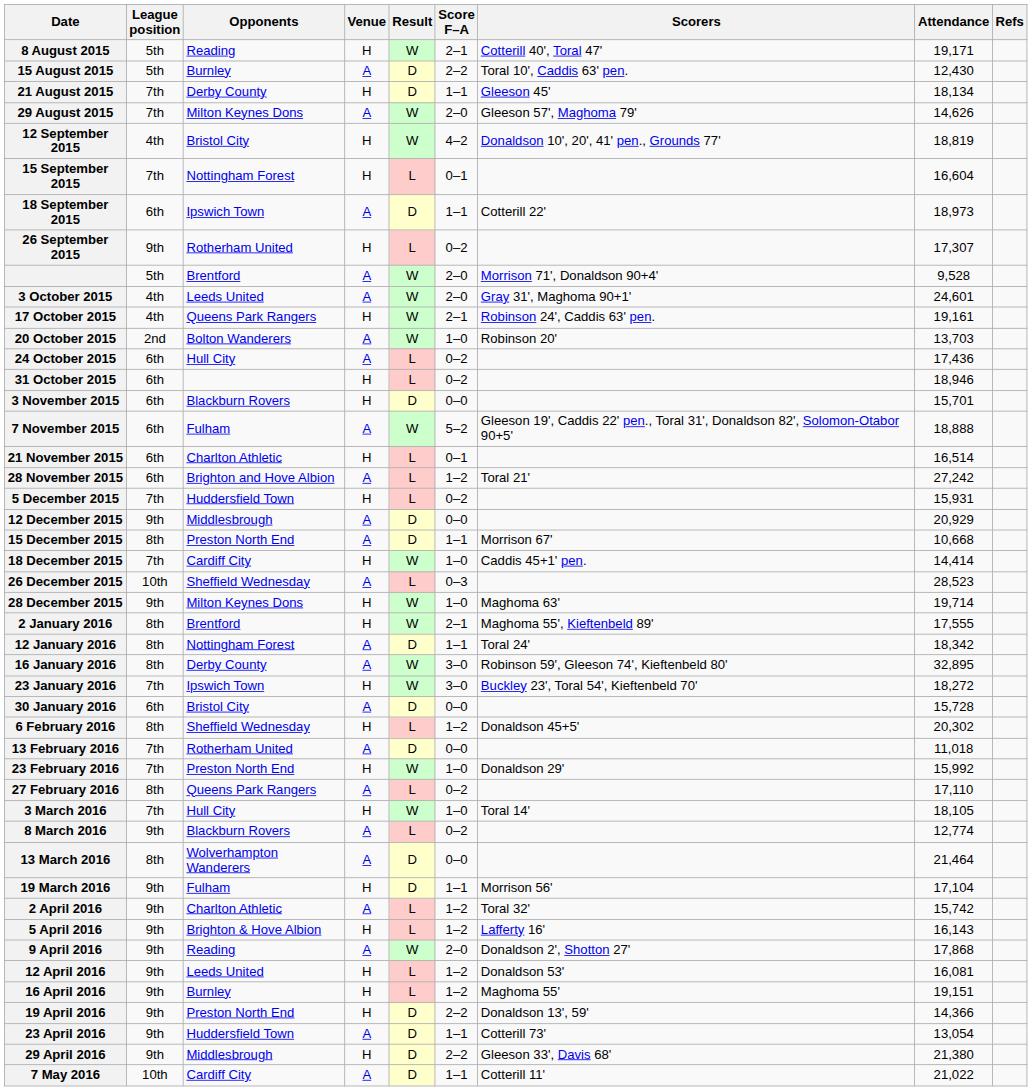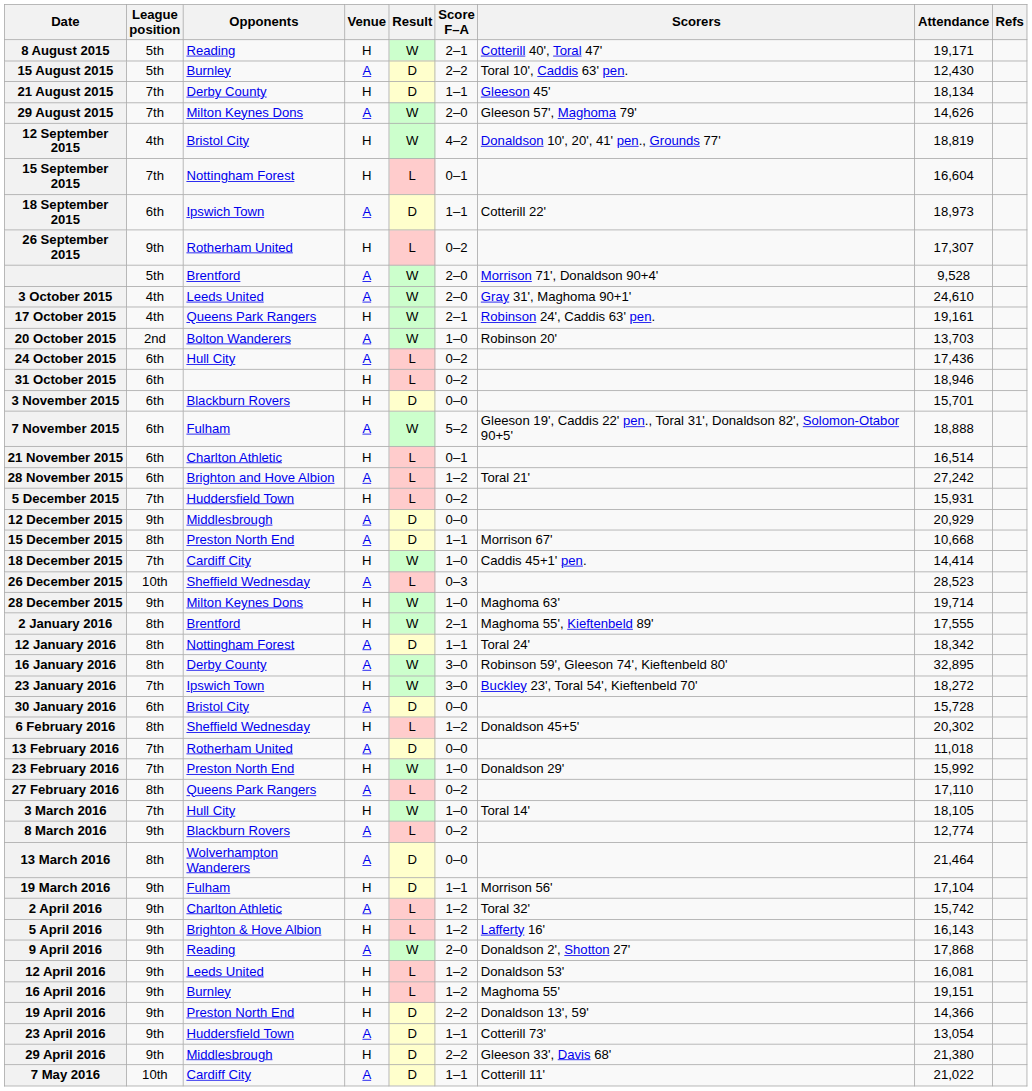3 October 2015 | Attendance: 24,601 -> 24,610
